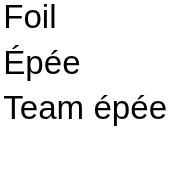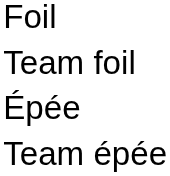+ row: Team foil
